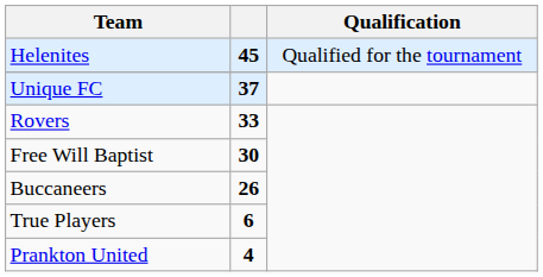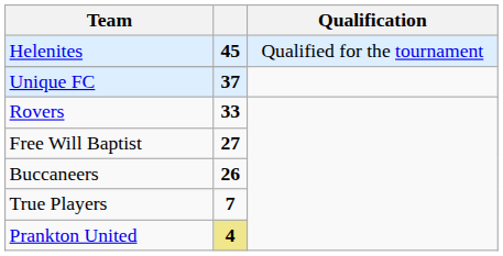Free Will Baptist | column 2: 30 -> 27
True Players | column 2: 6 -> 7
Prankton United | column 2: no background -> khaki background
